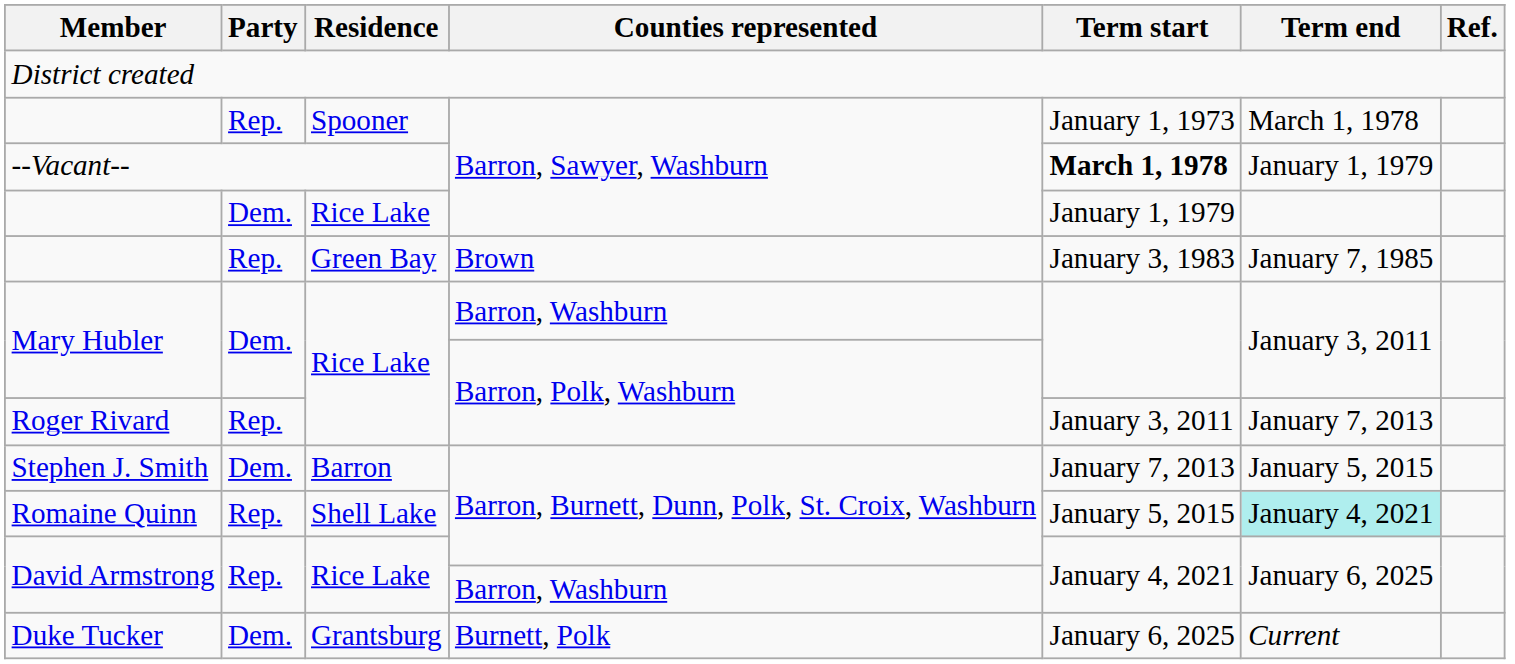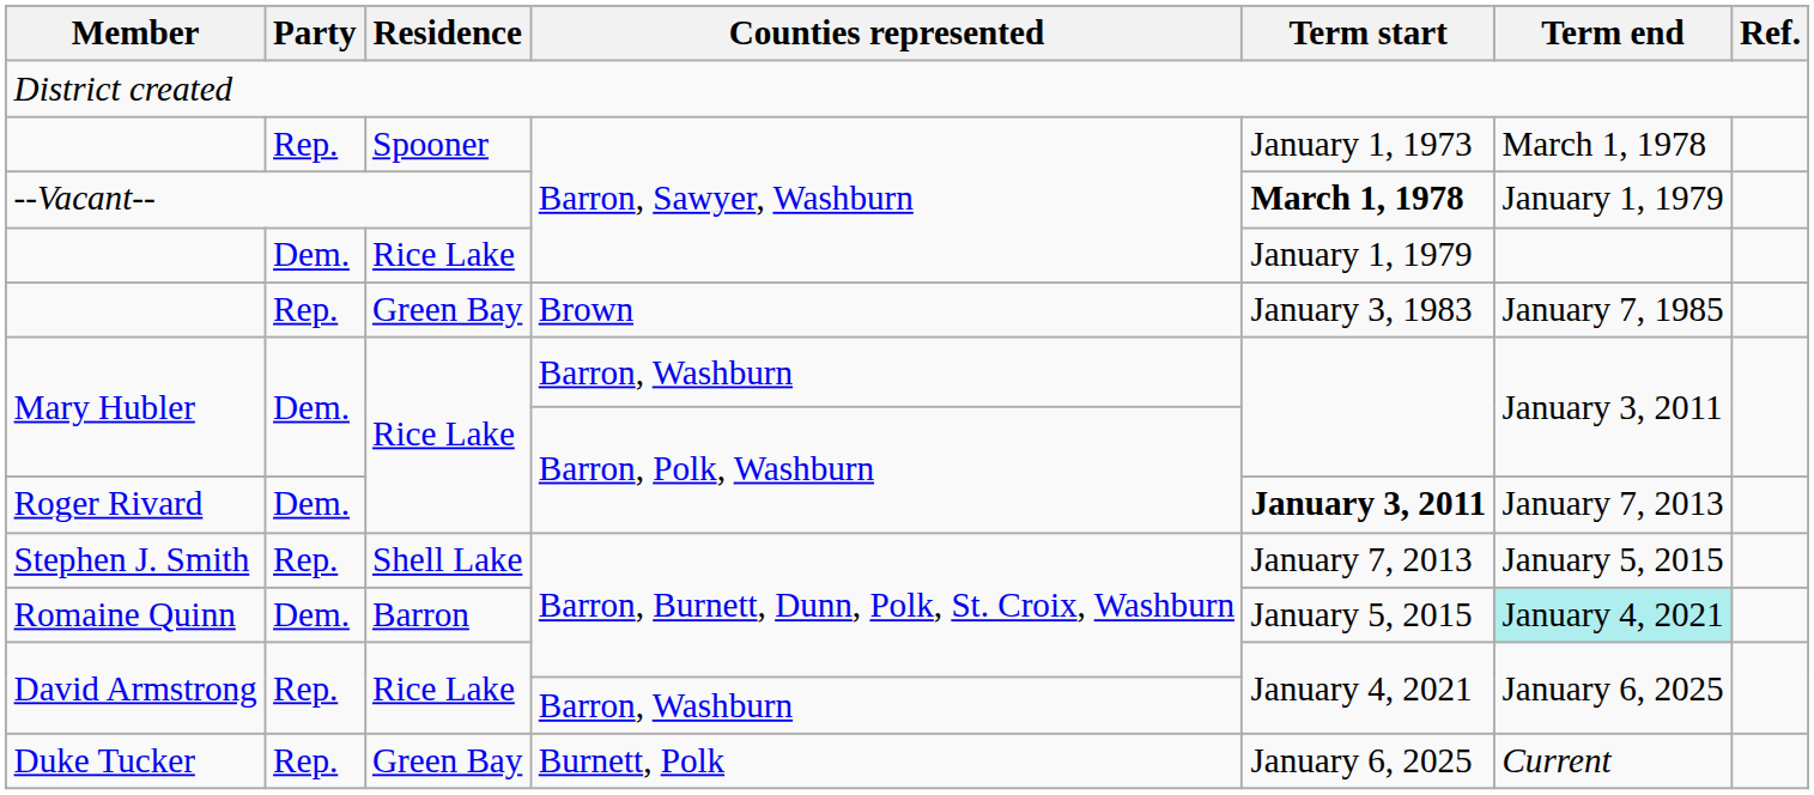Roger Rivard | Party: Rep. -> Dem.
Roger Rivard | Term start: normal -> bold
Stephen J. Smith | Party: Dem. -> Rep.
Stephen J. Smith | Residence: Barron -> Shell Lake
Romaine Quinn | Party: Rep. -> Dem.
Romaine Quinn | Residence: Shell Lake -> Barron
Duke Tucker | Party: Dem. -> Rep.
Duke Tucker | Residence: Grantsburg -> Green Bay
